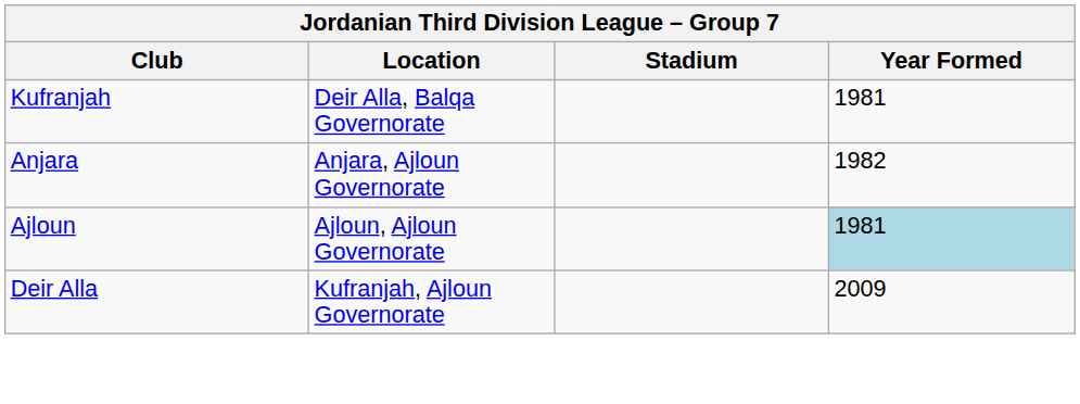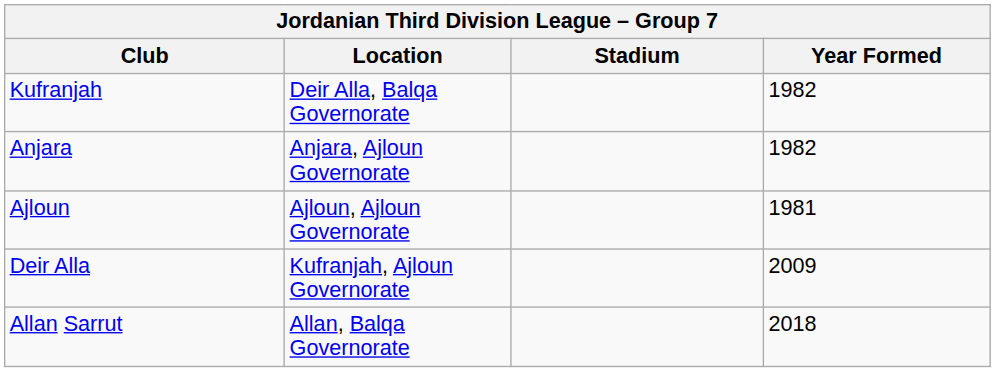Kufranjah | Year Formed: 1981 -> 1982
Ajloun | Year Formed: lightblue background -> no background
+ row: Allan Sarrut | Allan, Balqa Governorate | 2018
